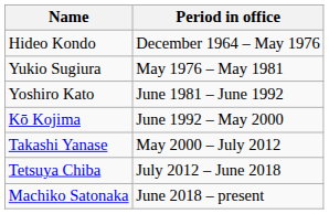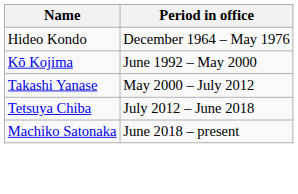- row: Yukio Sugiura | May 1976 – May 1981
- row: Yoshiro Kato | June 1981 – June 1992
